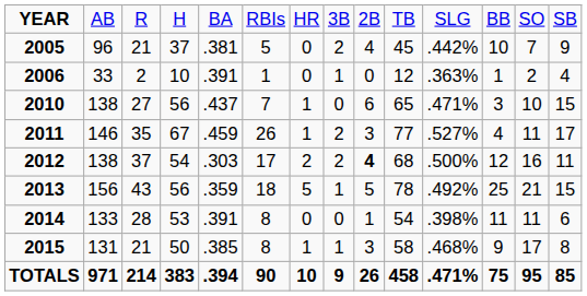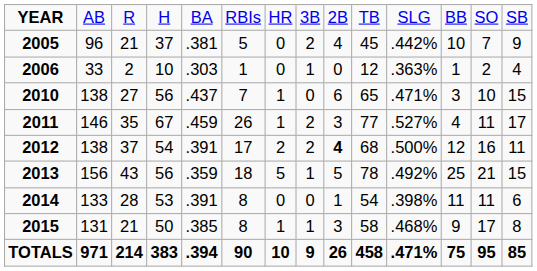2006 | column 5: .391 -> .303
2012 | column 5: .303 -> .391
